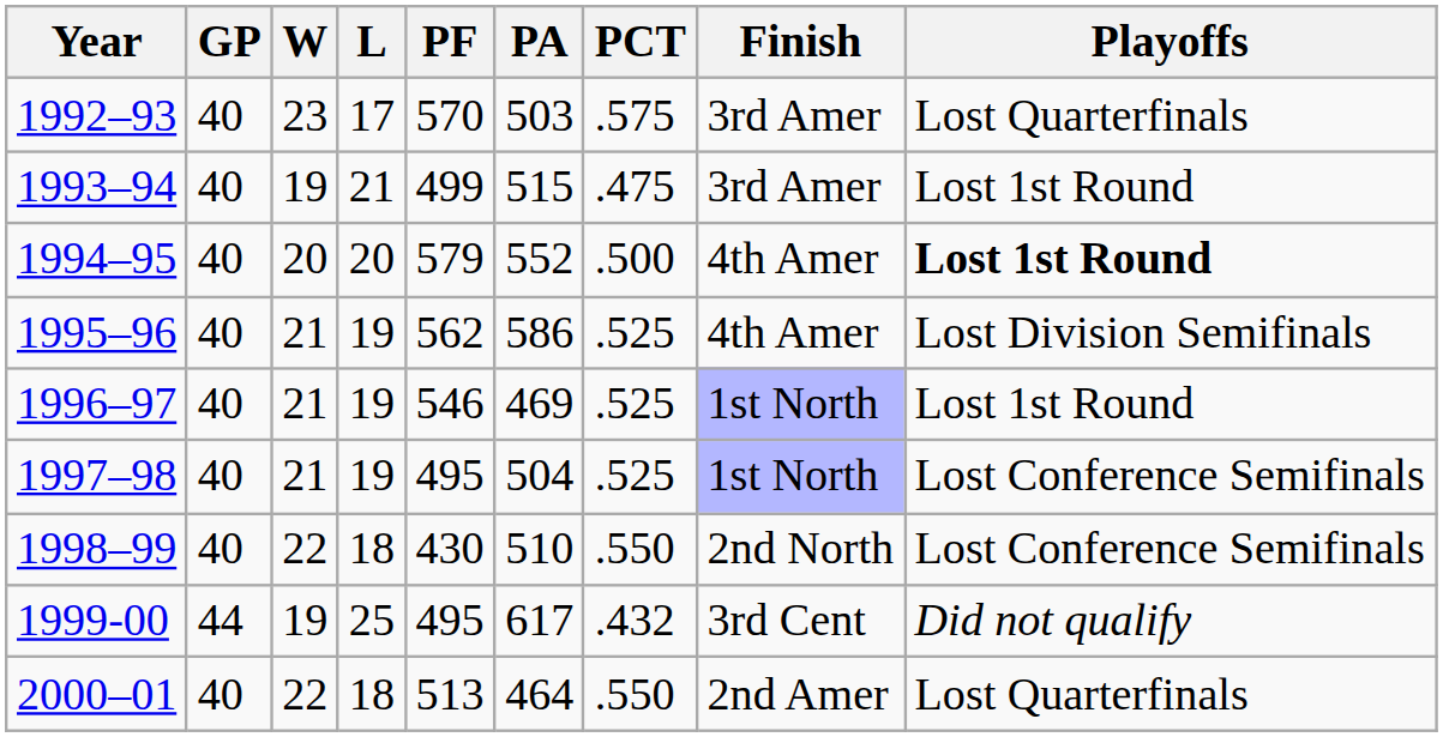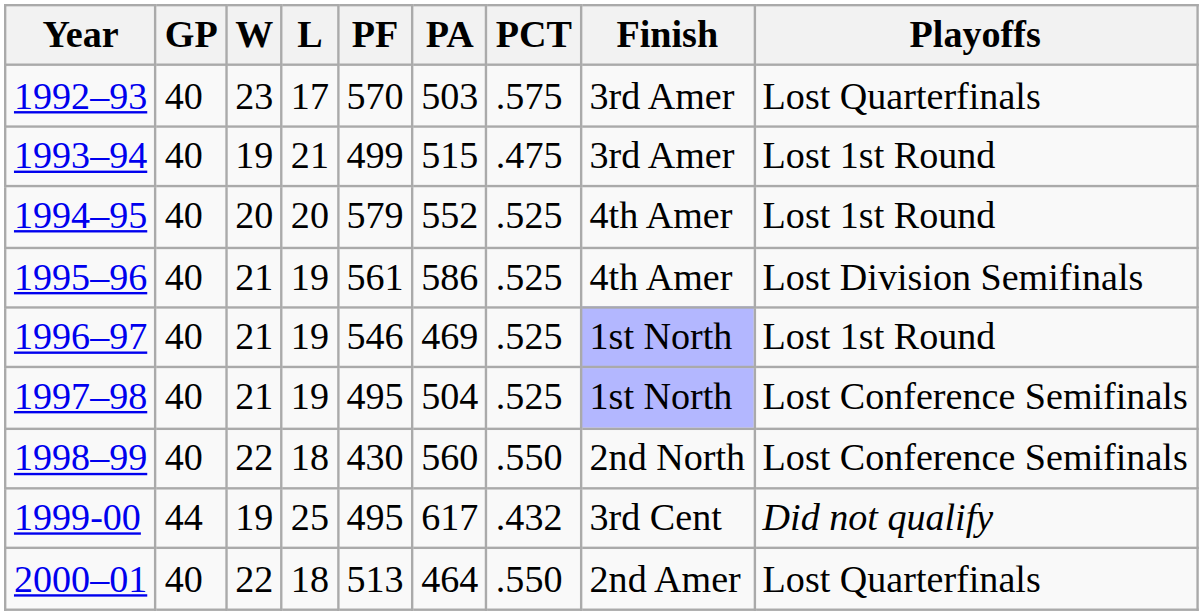1994–95 | PCT: .500 -> .525
1994–95 | Playoffs: bold -> normal
1995–96 | PF: 562 -> 561
1998–99 | PA: 510 -> 560
